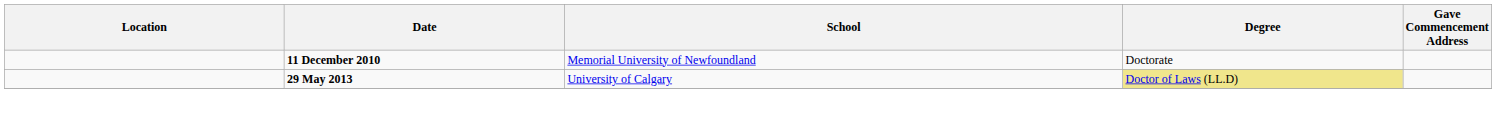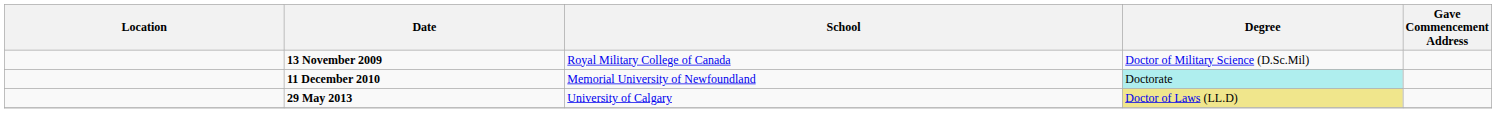+ row: 13 November 2009 | Royal Military College of Canada | Doctor of Military Science (D.Sc.Mil)
11 December 2010 | Degree: no background -> paleturquoise background
